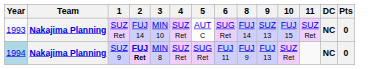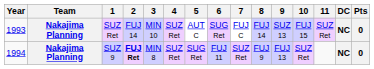+ column: 7 | FUJ C | SUZ Ret
SUZ 9 | Year: lightblue background -> no background
